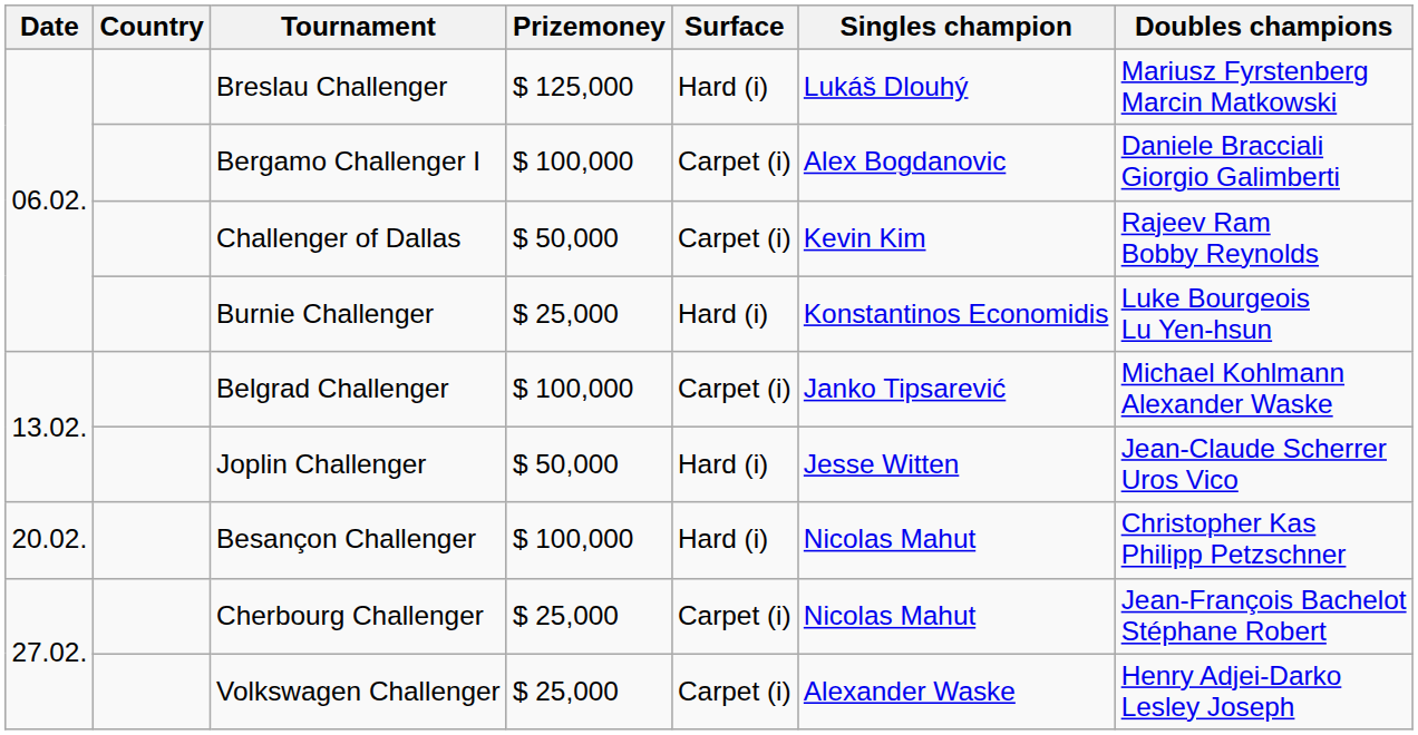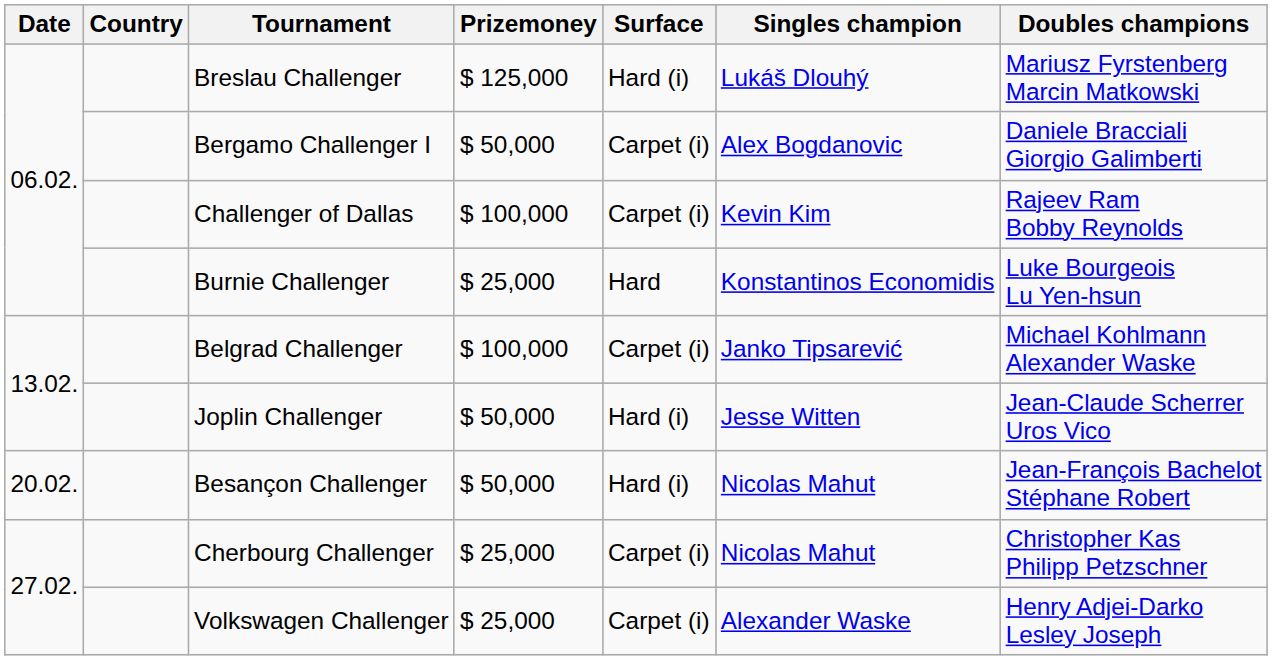Bergamo Challenger I | Prizemoney: $ 100,000 -> $ 50,000
Challenger of Dallas | Prizemoney: $ 50,000 -> $ 100,000
Burnie Challenger | Surface: Hard (i) -> Hard
Besançon Challenger | Prizemoney: $ 100,000 -> $ 50,000
Besançon Challenger | Doubles champions: Christopher Kas Philipp Petzschner -> Jean-François Bachelot Stéphane Robert
Cherbourg Challenger | Doubles champions: Jean-François Bachelot Stéphane Robert -> Christopher Kas Philipp Petzschner
